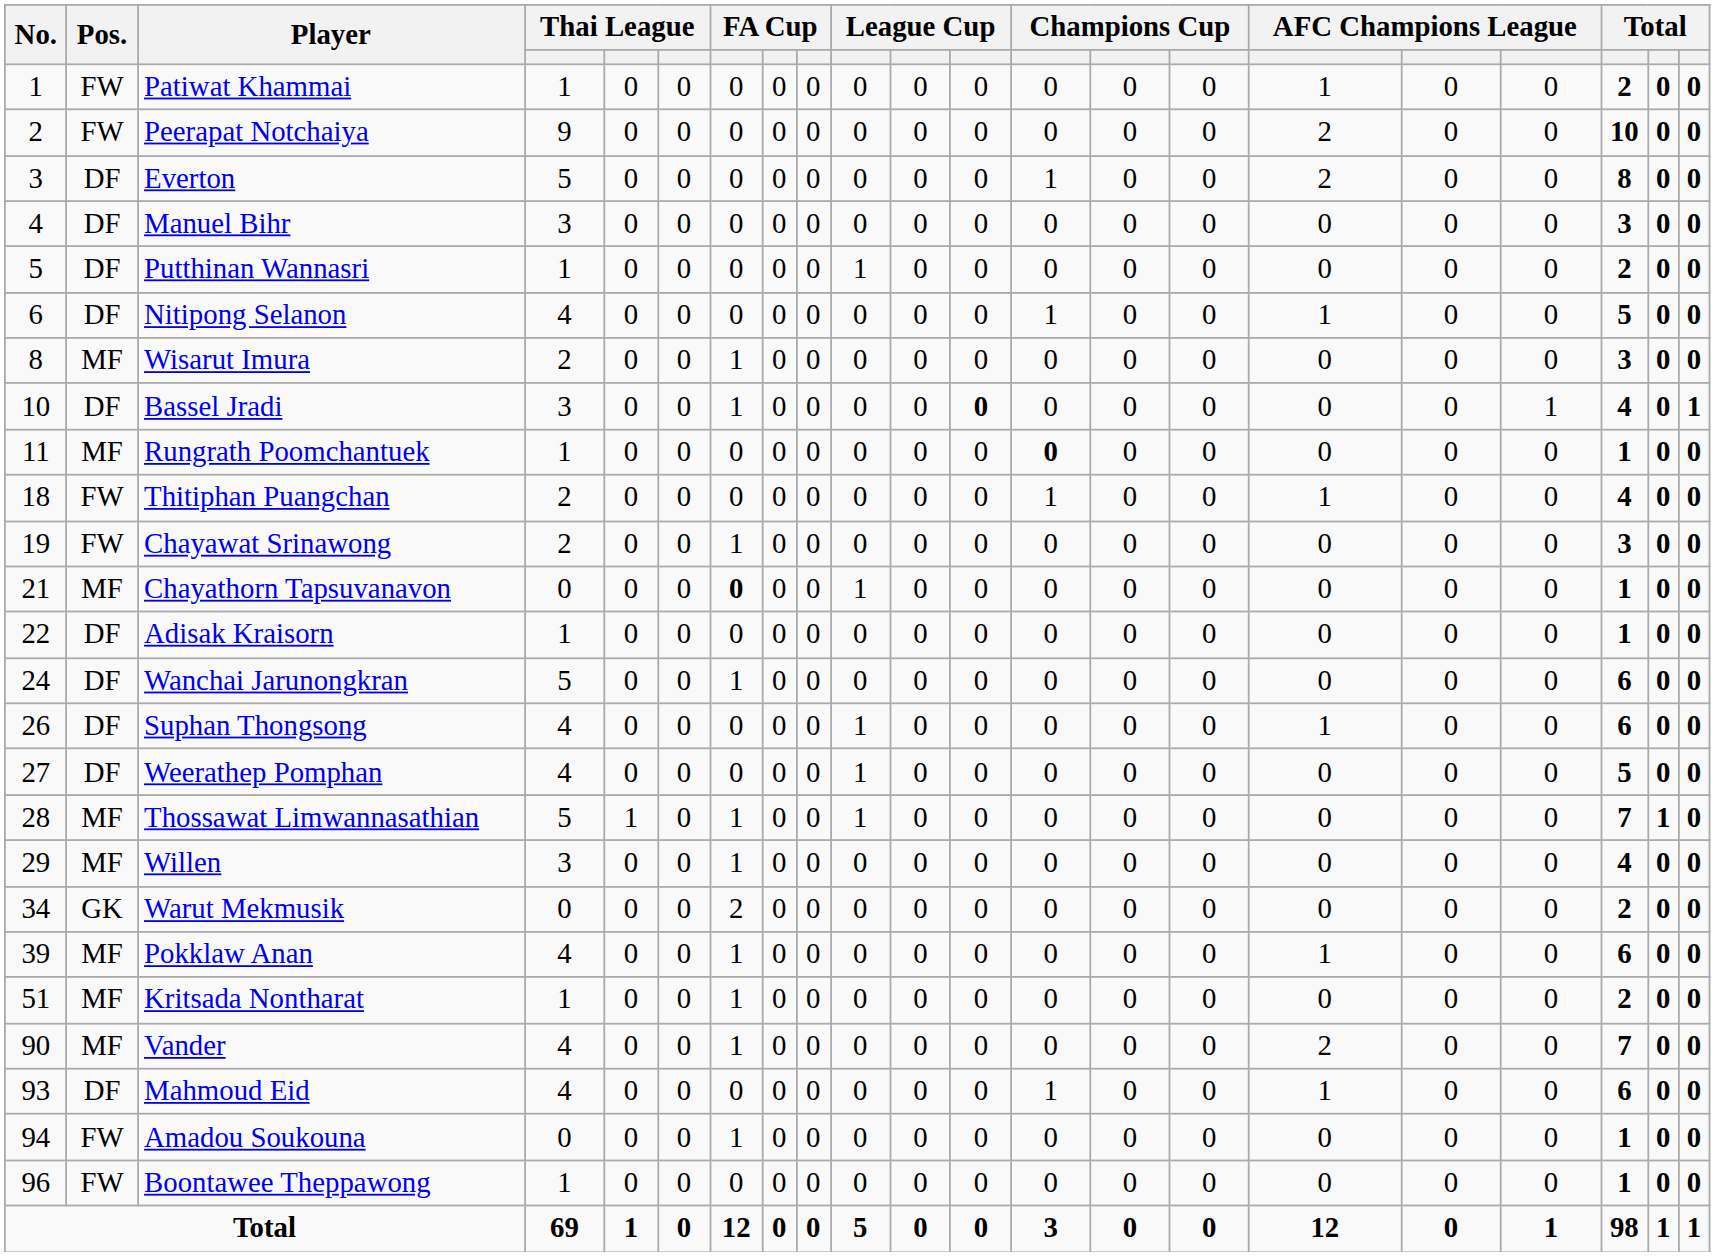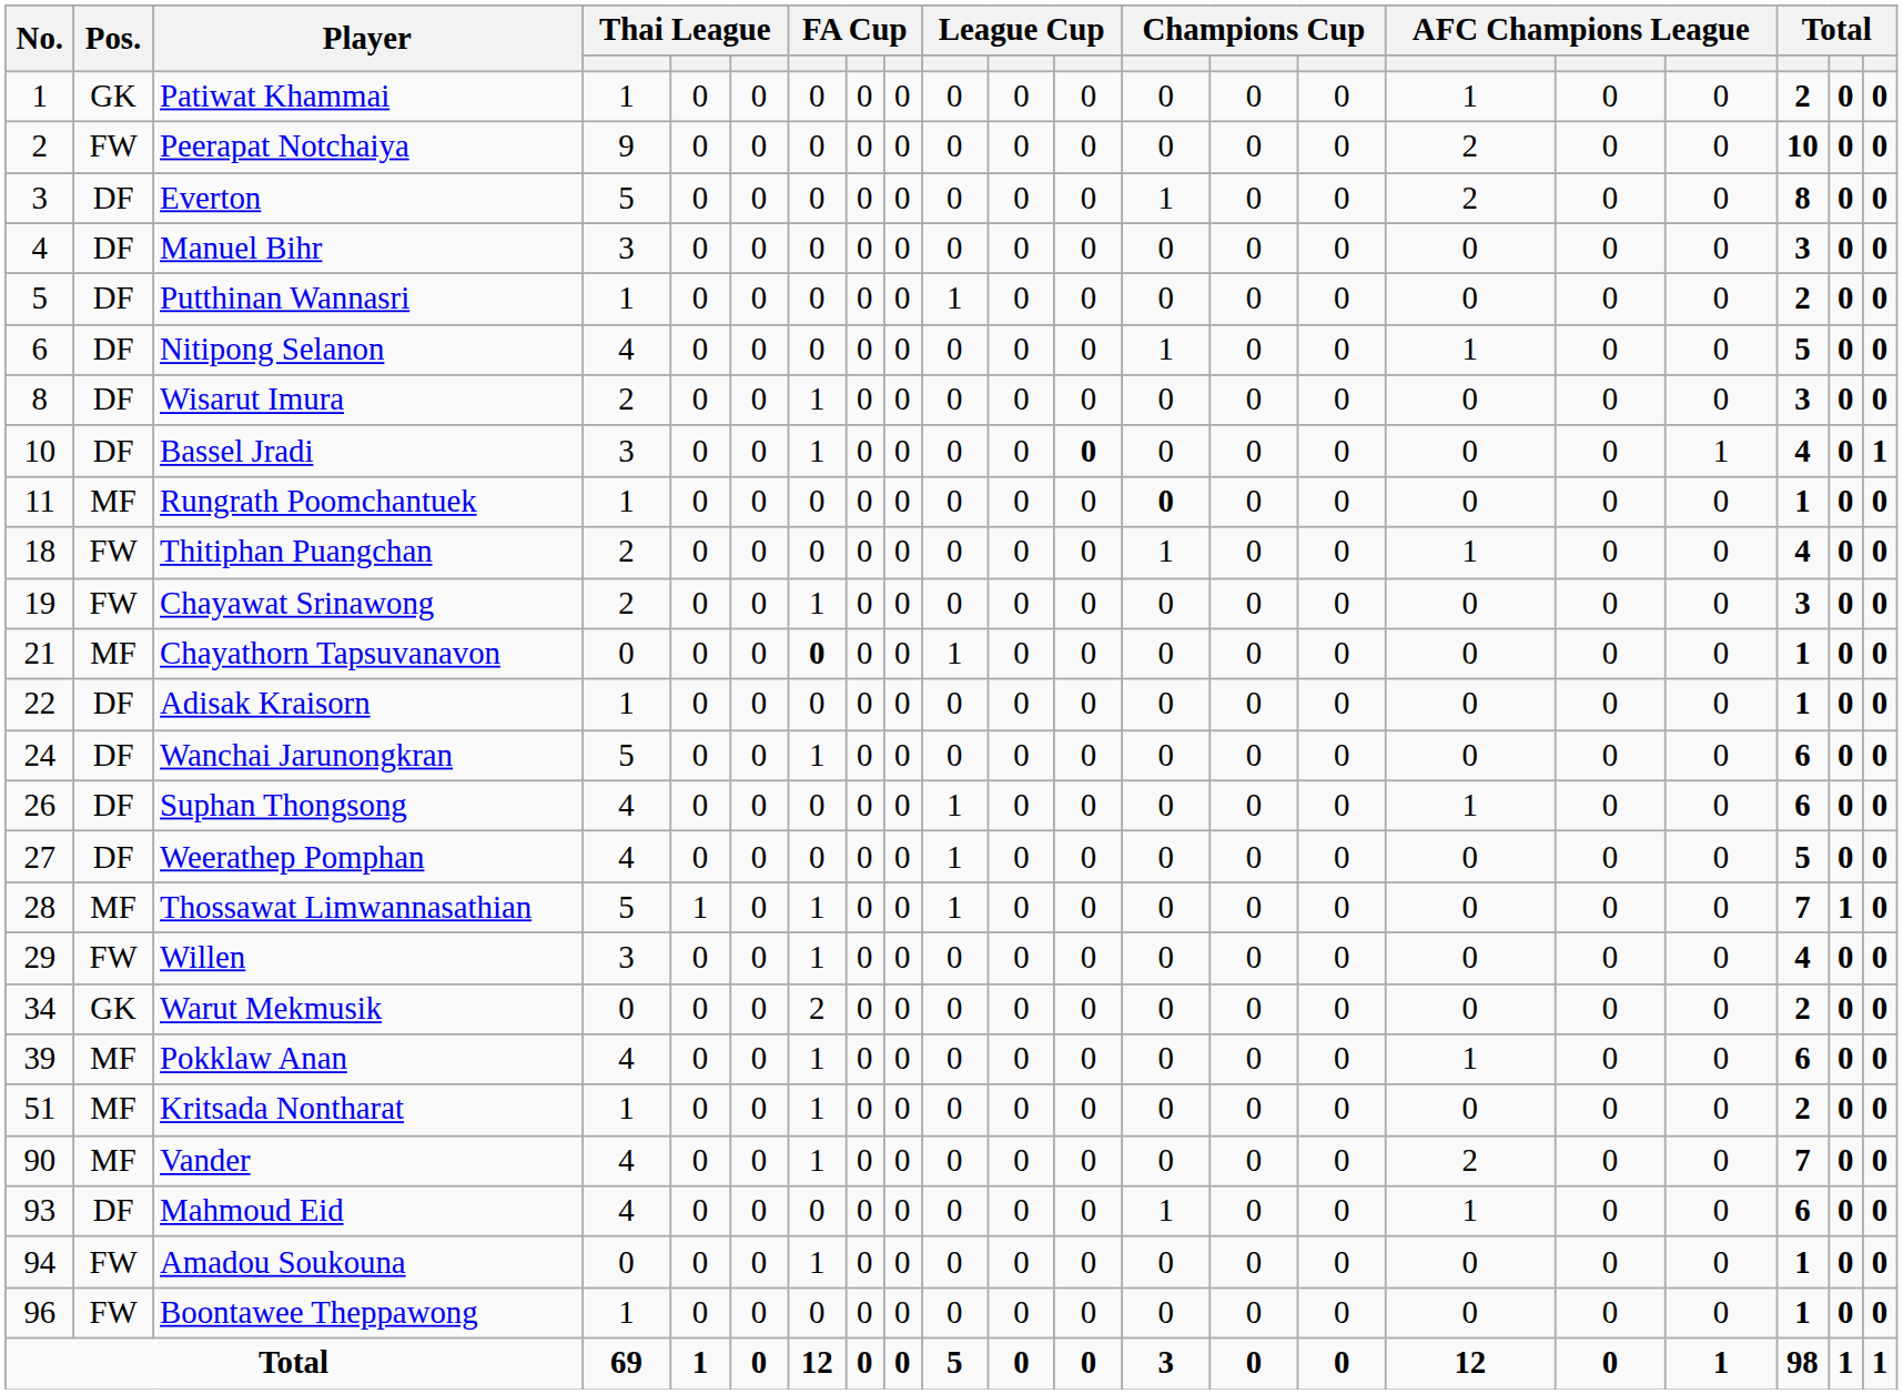Patiwat Khammai | Pos.: FW -> GK
Wisarut Imura | Pos.: MF -> DF
Willen | Pos.: MF -> FW
